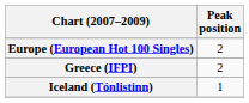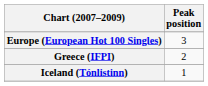Europe (European Hot 100 Singles) | Peak position: 2 -> 3
